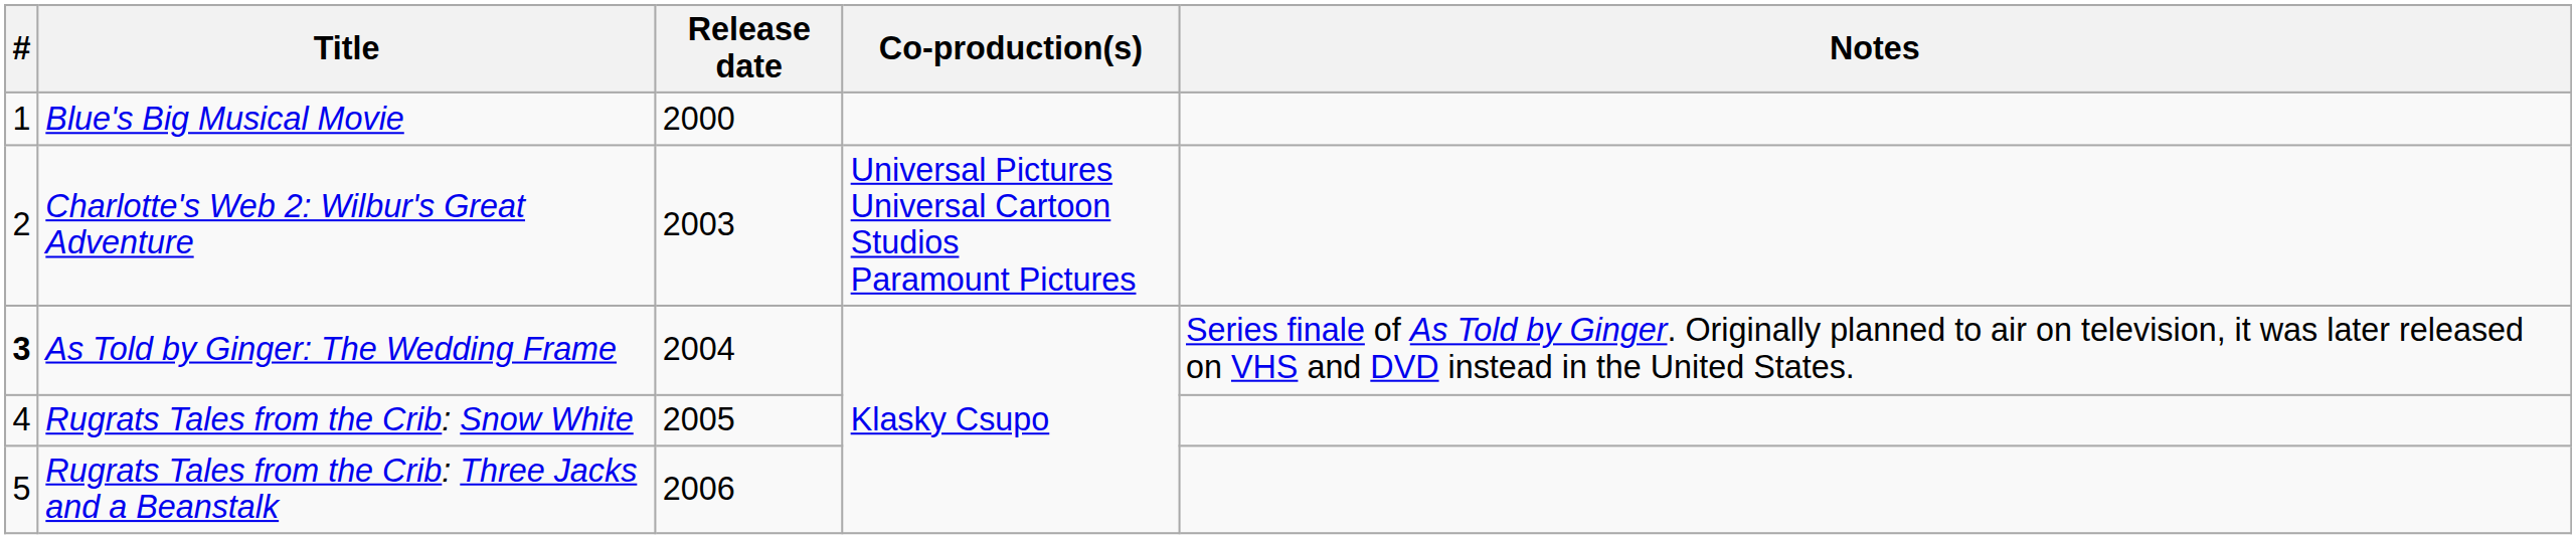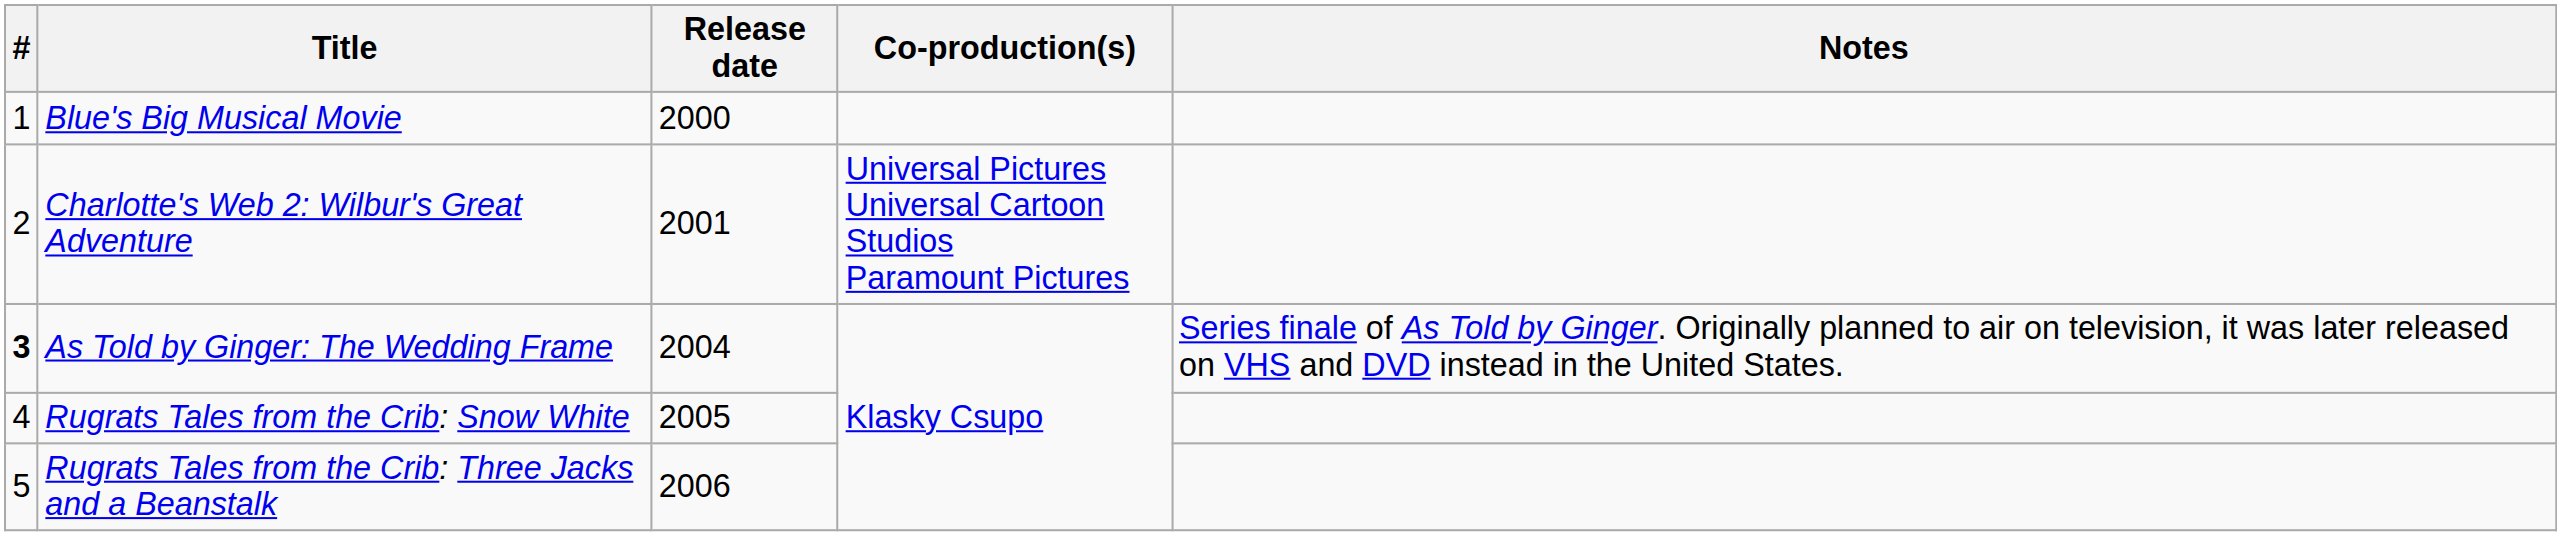Charlotte's Web 2: Wilbur's Great Adventure | Release date: 2003 -> 2001
